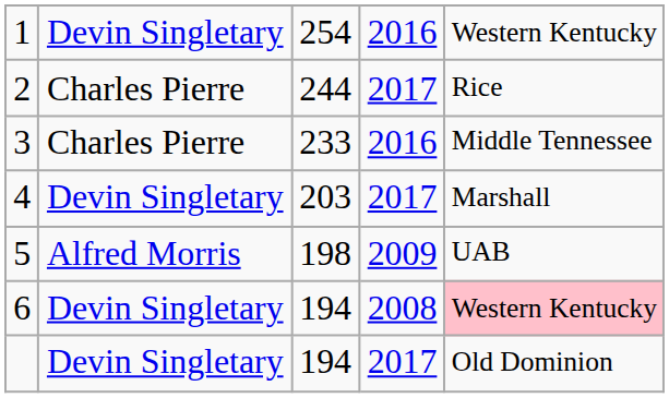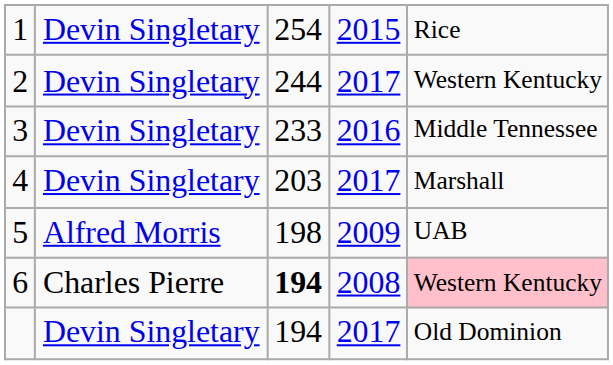1 | column 4: 2016 -> 2015
1 | column 5: Western Kentucky -> Rice
2 | column 2: Charles Pierre -> Devin Singletary
2 | column 5: Rice -> Western Kentucky
3 | column 2: Charles Pierre -> Devin Singletary
6 | column 2: Devin Singletary -> Charles Pierre
6 | column 3: normal -> bold
